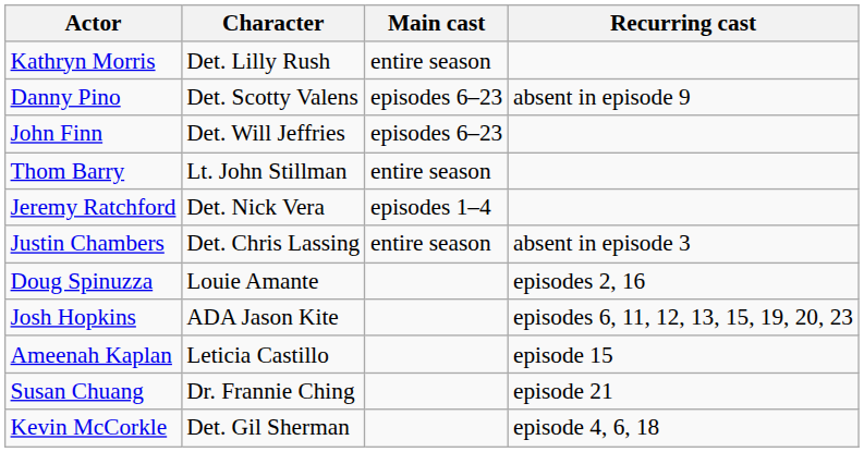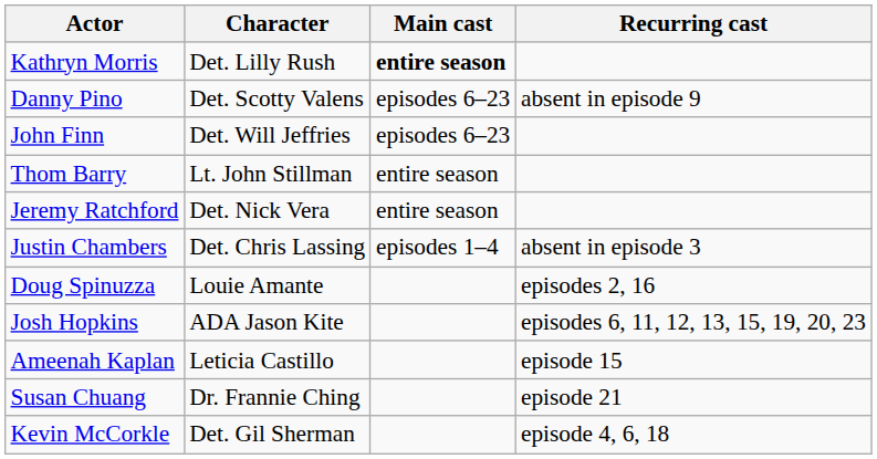Kathryn Morris | Main cast: normal -> bold
Jeremy Ratchford | Main cast: episodes 1–4 -> entire season
Justin Chambers | Main cast: entire season -> episodes 1–4
